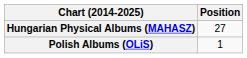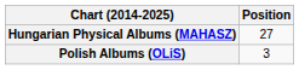Polish Albums (OLiS) | Position: 1 -> 3
